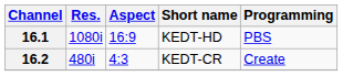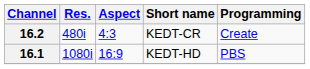rows swapped: 16.1 <-> 16.2
